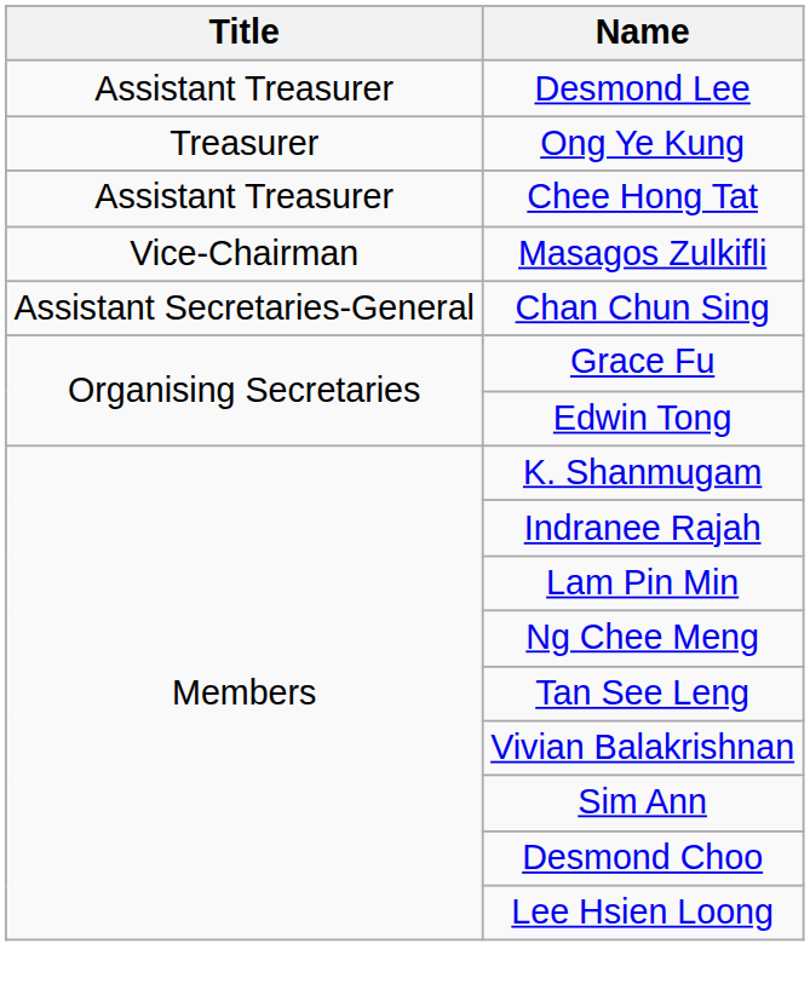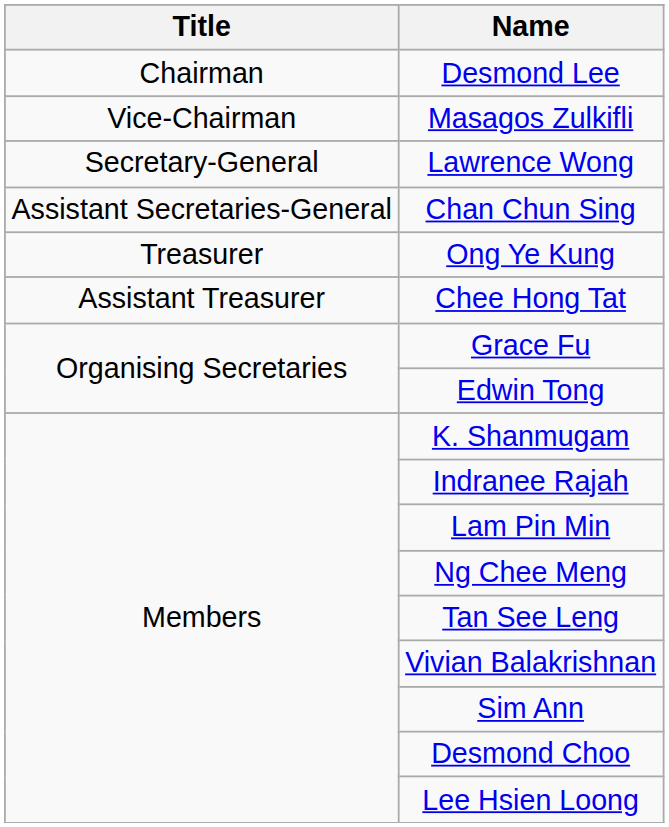Desmond Lee | Title: Assistant Treasurer -> Chairman
rows swapped: Masagos Zulkifli <-> Ong Ye Kung
+ row: Secretary-General | Lawrence Wong
rows swapped: Chan Chun Sing <-> Chee Hong Tat
